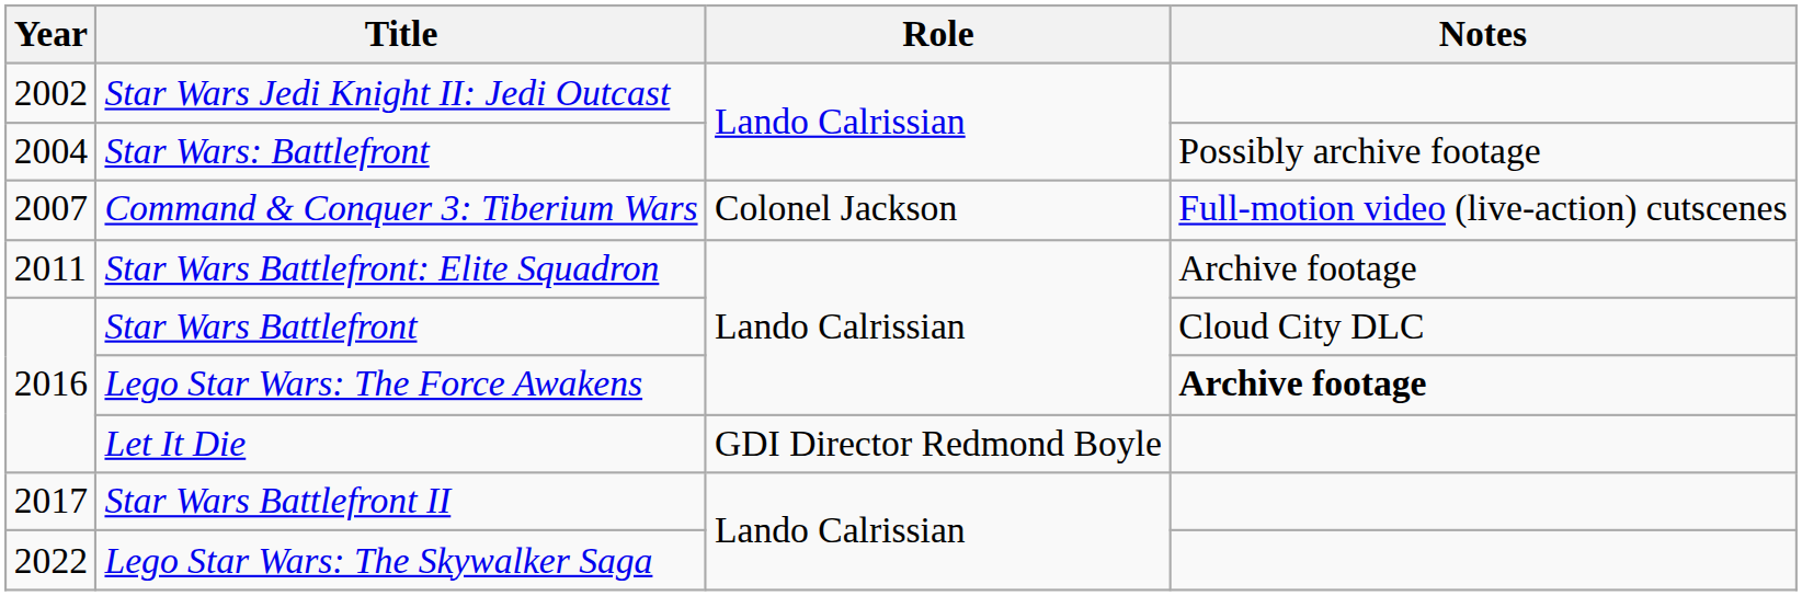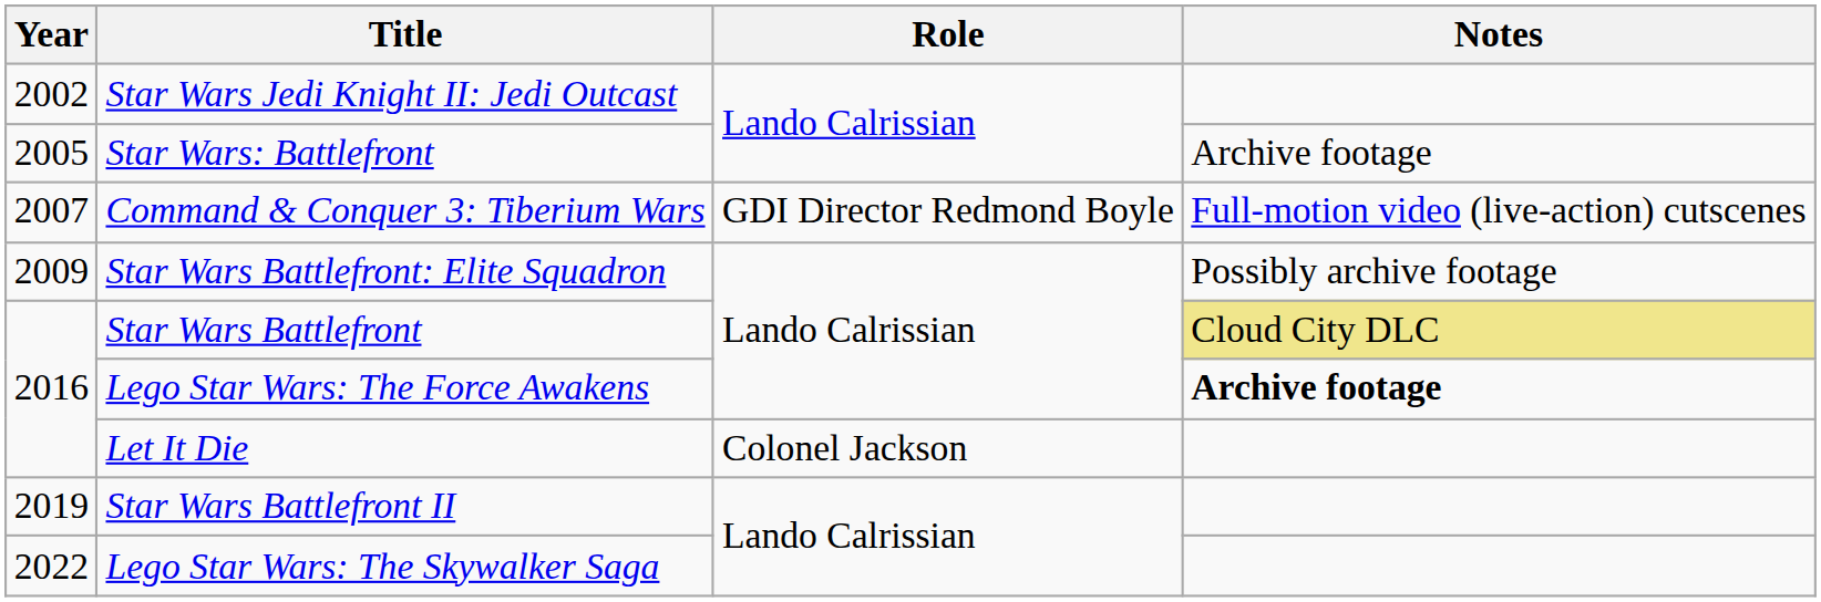Star Wars: Battlefront | Year: 2004 -> 2005
Star Wars: Battlefront | Notes: Possibly archive footage -> Archive footage
Command & Conquer 3: Tiberium Wars | Role: Colonel Jackson -> GDI Director Redmond Boyle
Star Wars Battlefront: Elite Squadron | Year: 2011 -> 2009
Star Wars Battlefront: Elite Squadron | Notes: Archive footage -> Possibly archive footage
Star Wars Battlefront | Notes: no background -> khaki background
Let It Die | Role: GDI Director Redmond Boyle -> Colonel Jackson
Star Wars Battlefront II | Year: 2017 -> 2019
